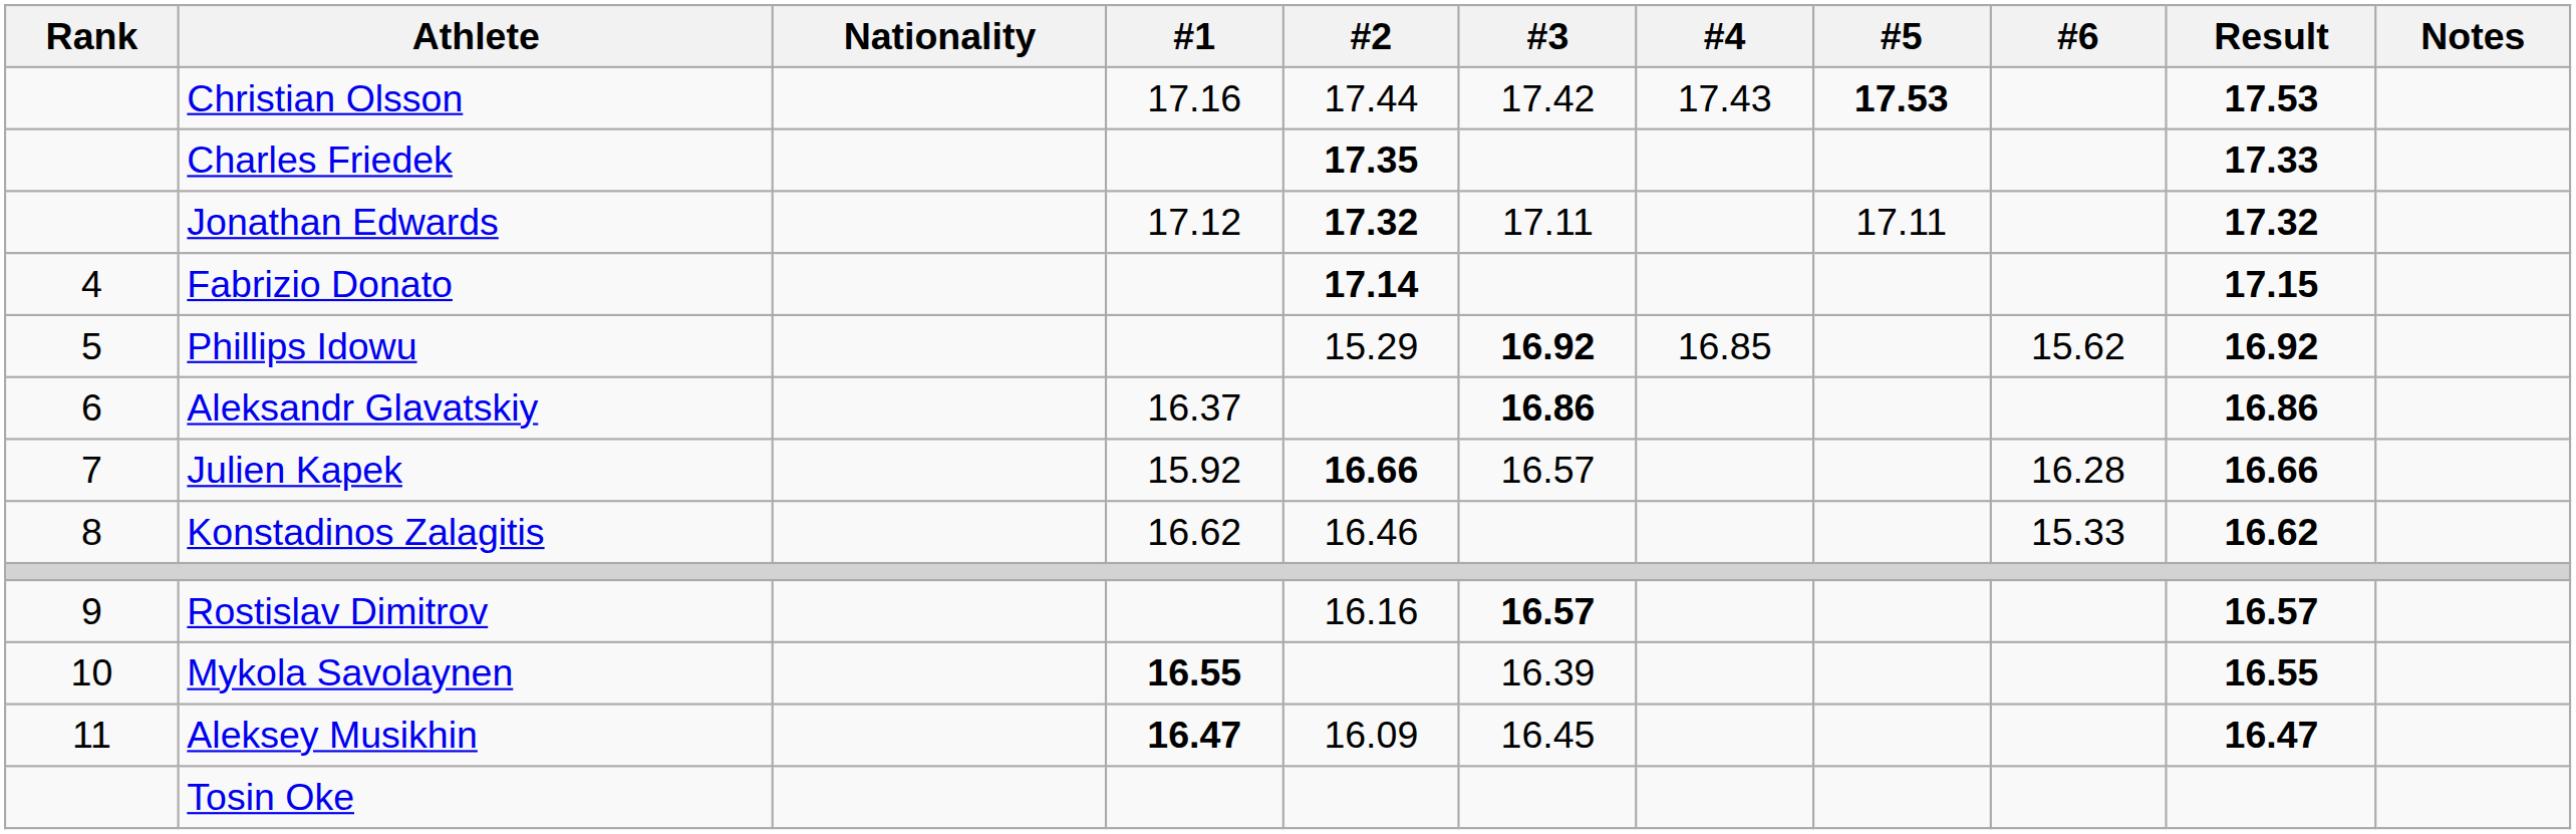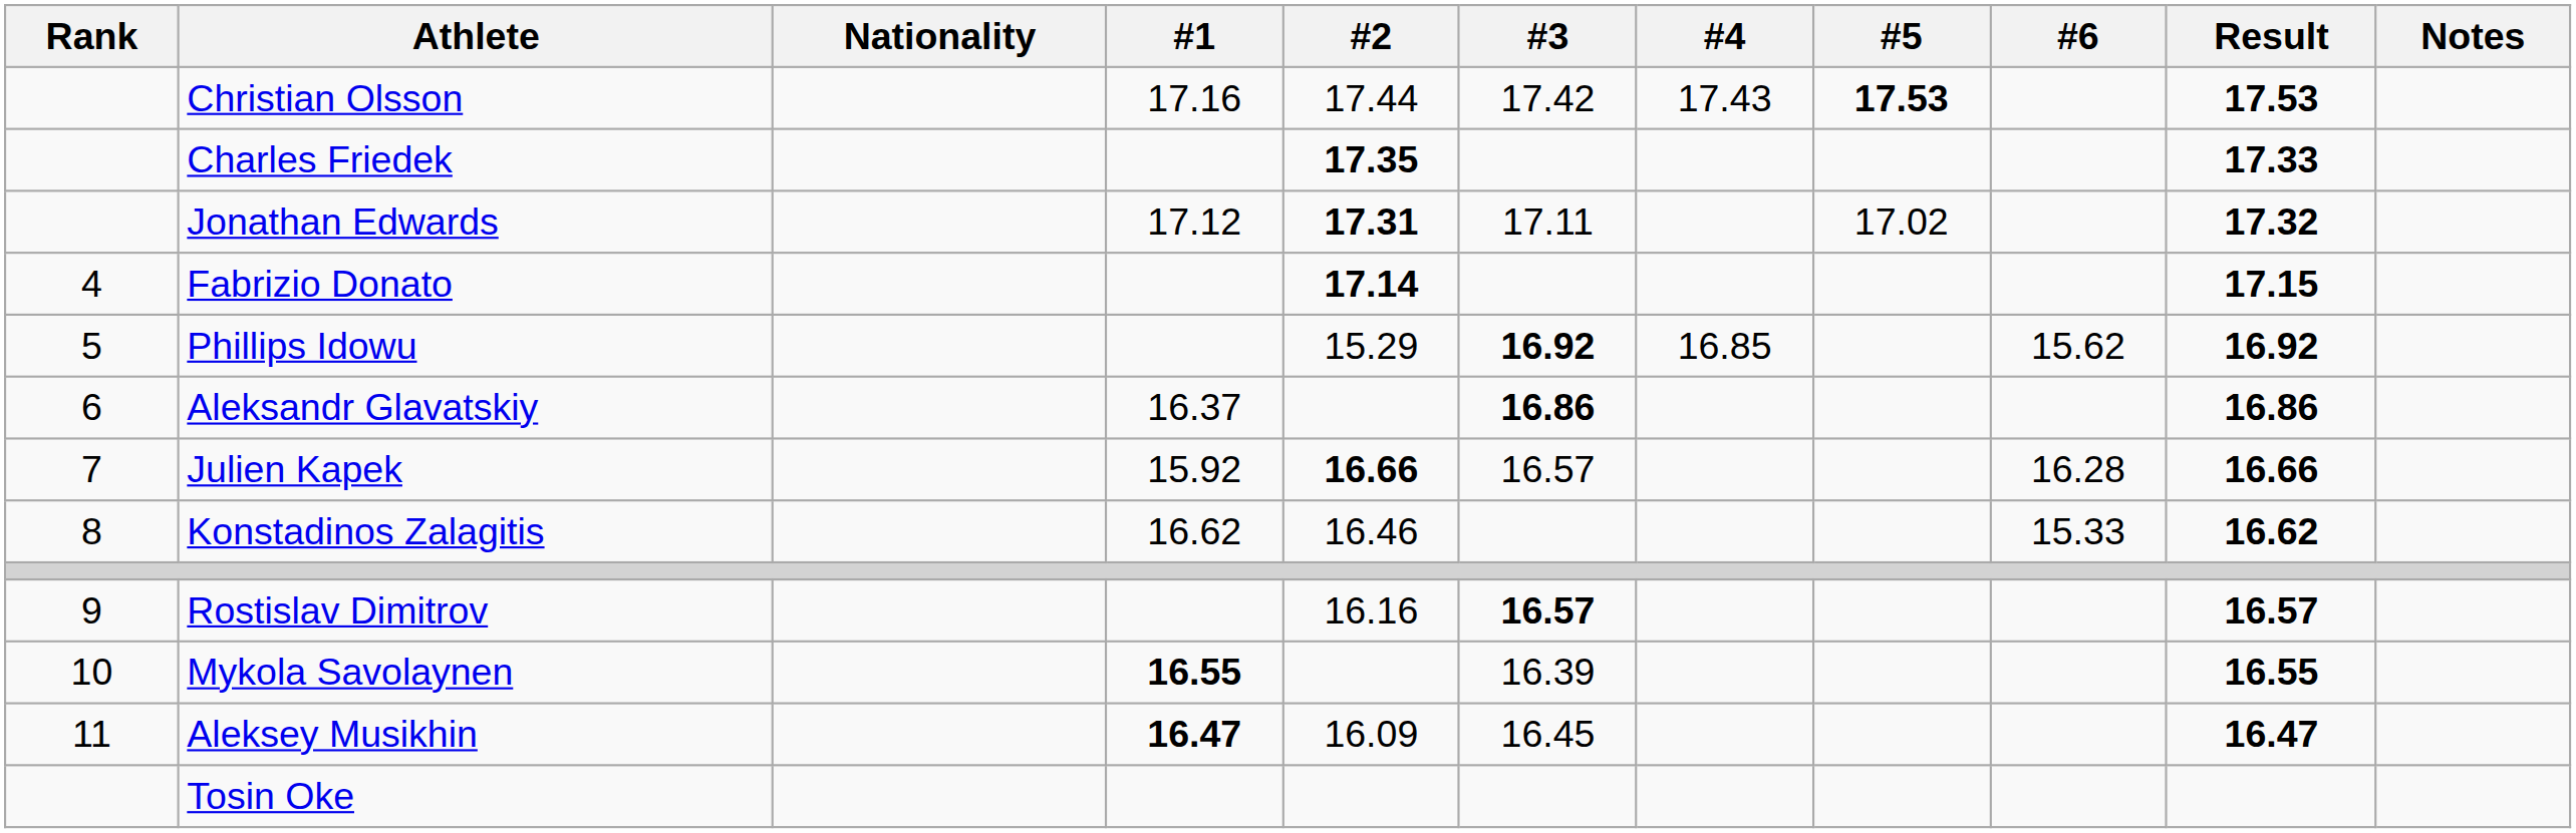Jonathan Edwards | #2: 17.32 -> 17.31
Jonathan Edwards | #5: 17.11 -> 17.02
